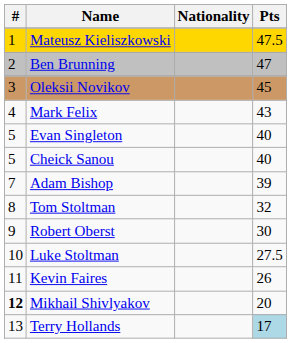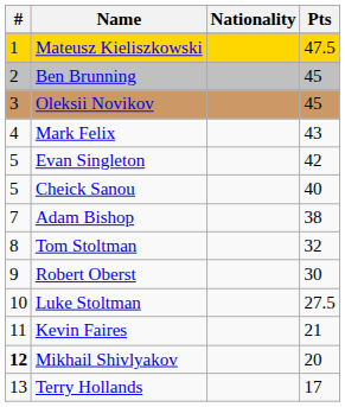Ben Brunning | Pts: 47 -> 45
Evan Singleton | Pts: 40 -> 42
Adam Bishop | Pts: 39 -> 38
Kevin Faires | Pts: 26 -> 21
Terry Hollands | Pts: lightblue background -> no background
